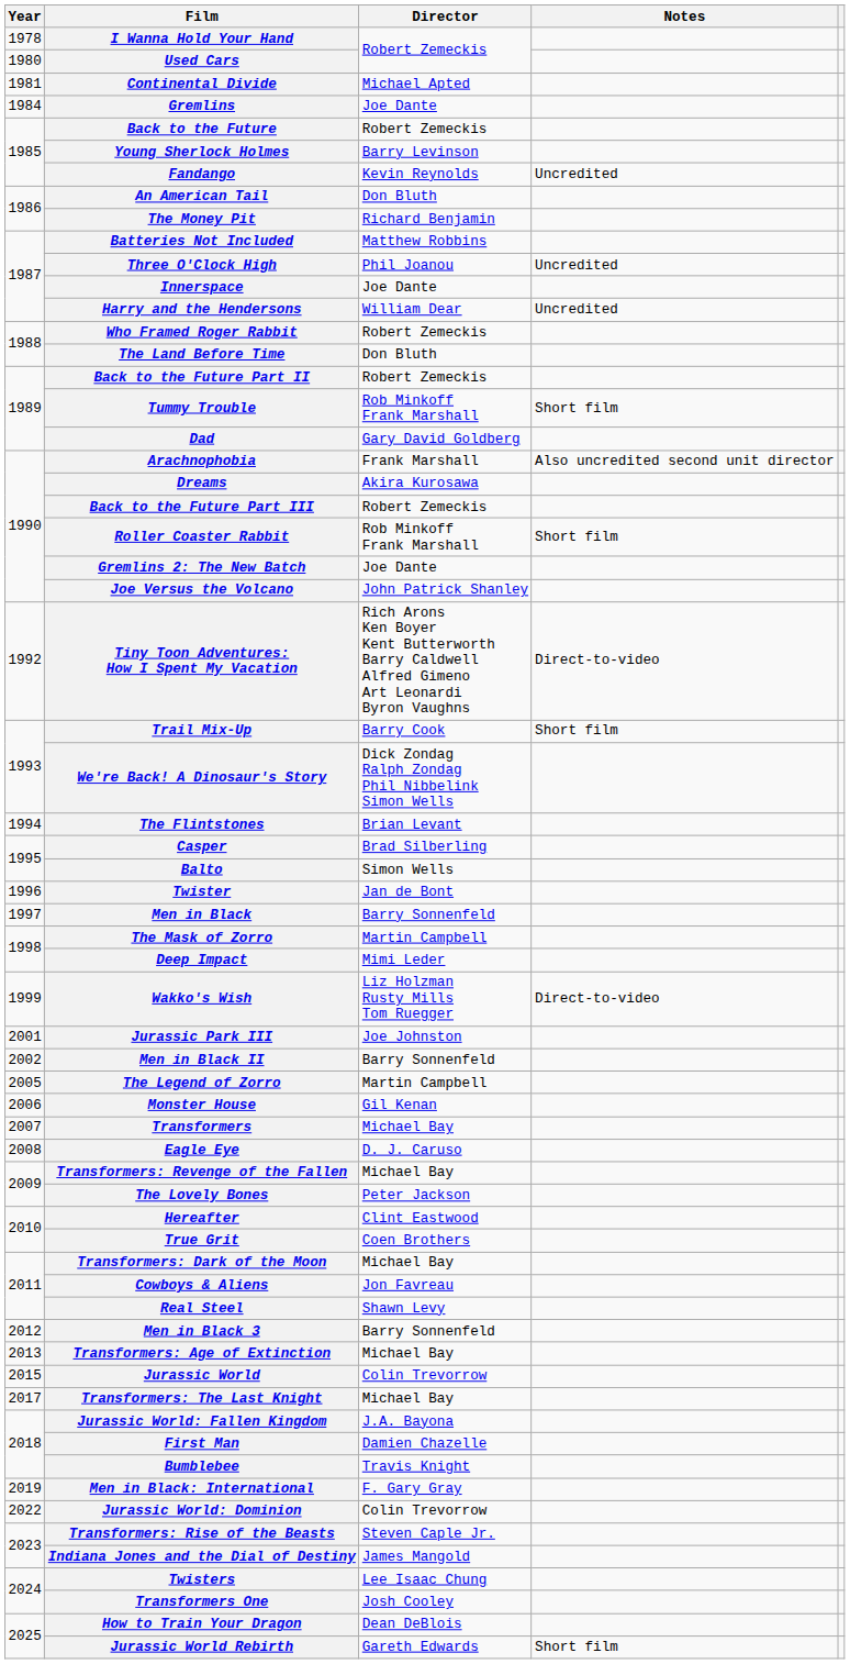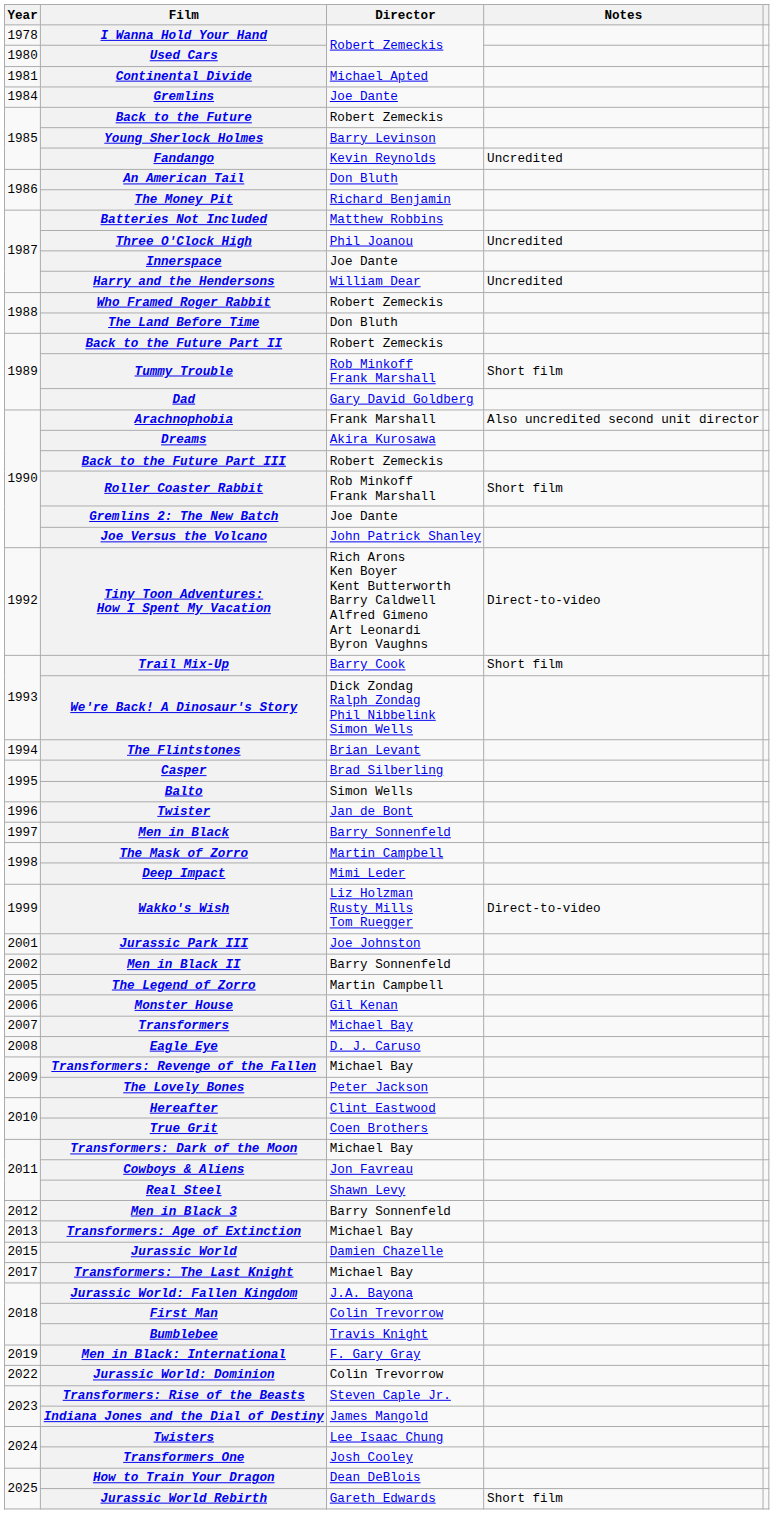Jurassic World | Director: Colin Trevorrow -> Damien Chazelle
First Man | Director: Damien Chazelle -> Colin Trevorrow
